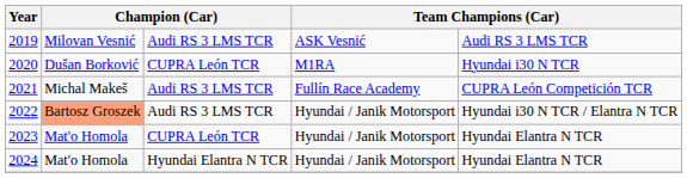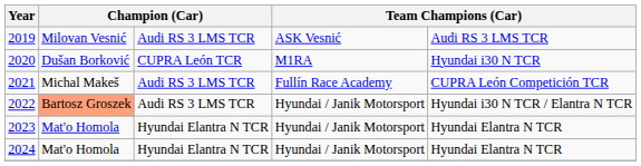2023 | column 3: CUPRA León TCR -> Hyundai Elantra N TCR
